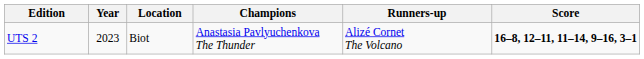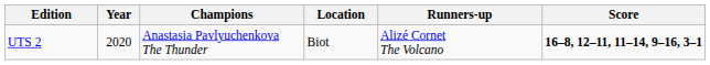columns swapped: Location <-> Champions
UTS 2 | Year: 2023 -> 2020
